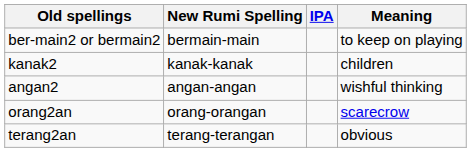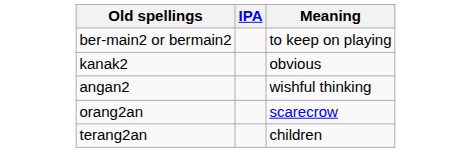- column: New Rumi Spelling | bermain-main | kanak-kanak | angan-angan | orang-orangan | terang-terangan
kanak2 | Meaning: children -> obvious
terang2an | Meaning: obvious -> children
